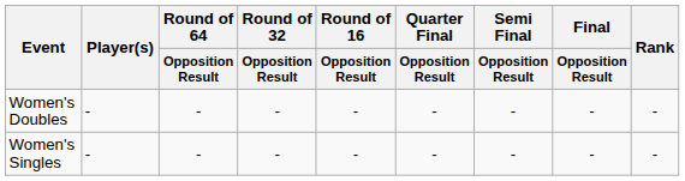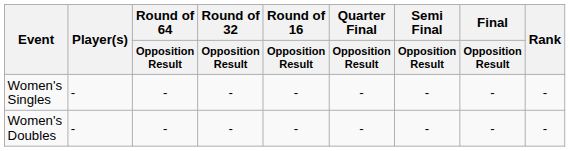rows swapped: Women's Singles <-> Women's Doubles
